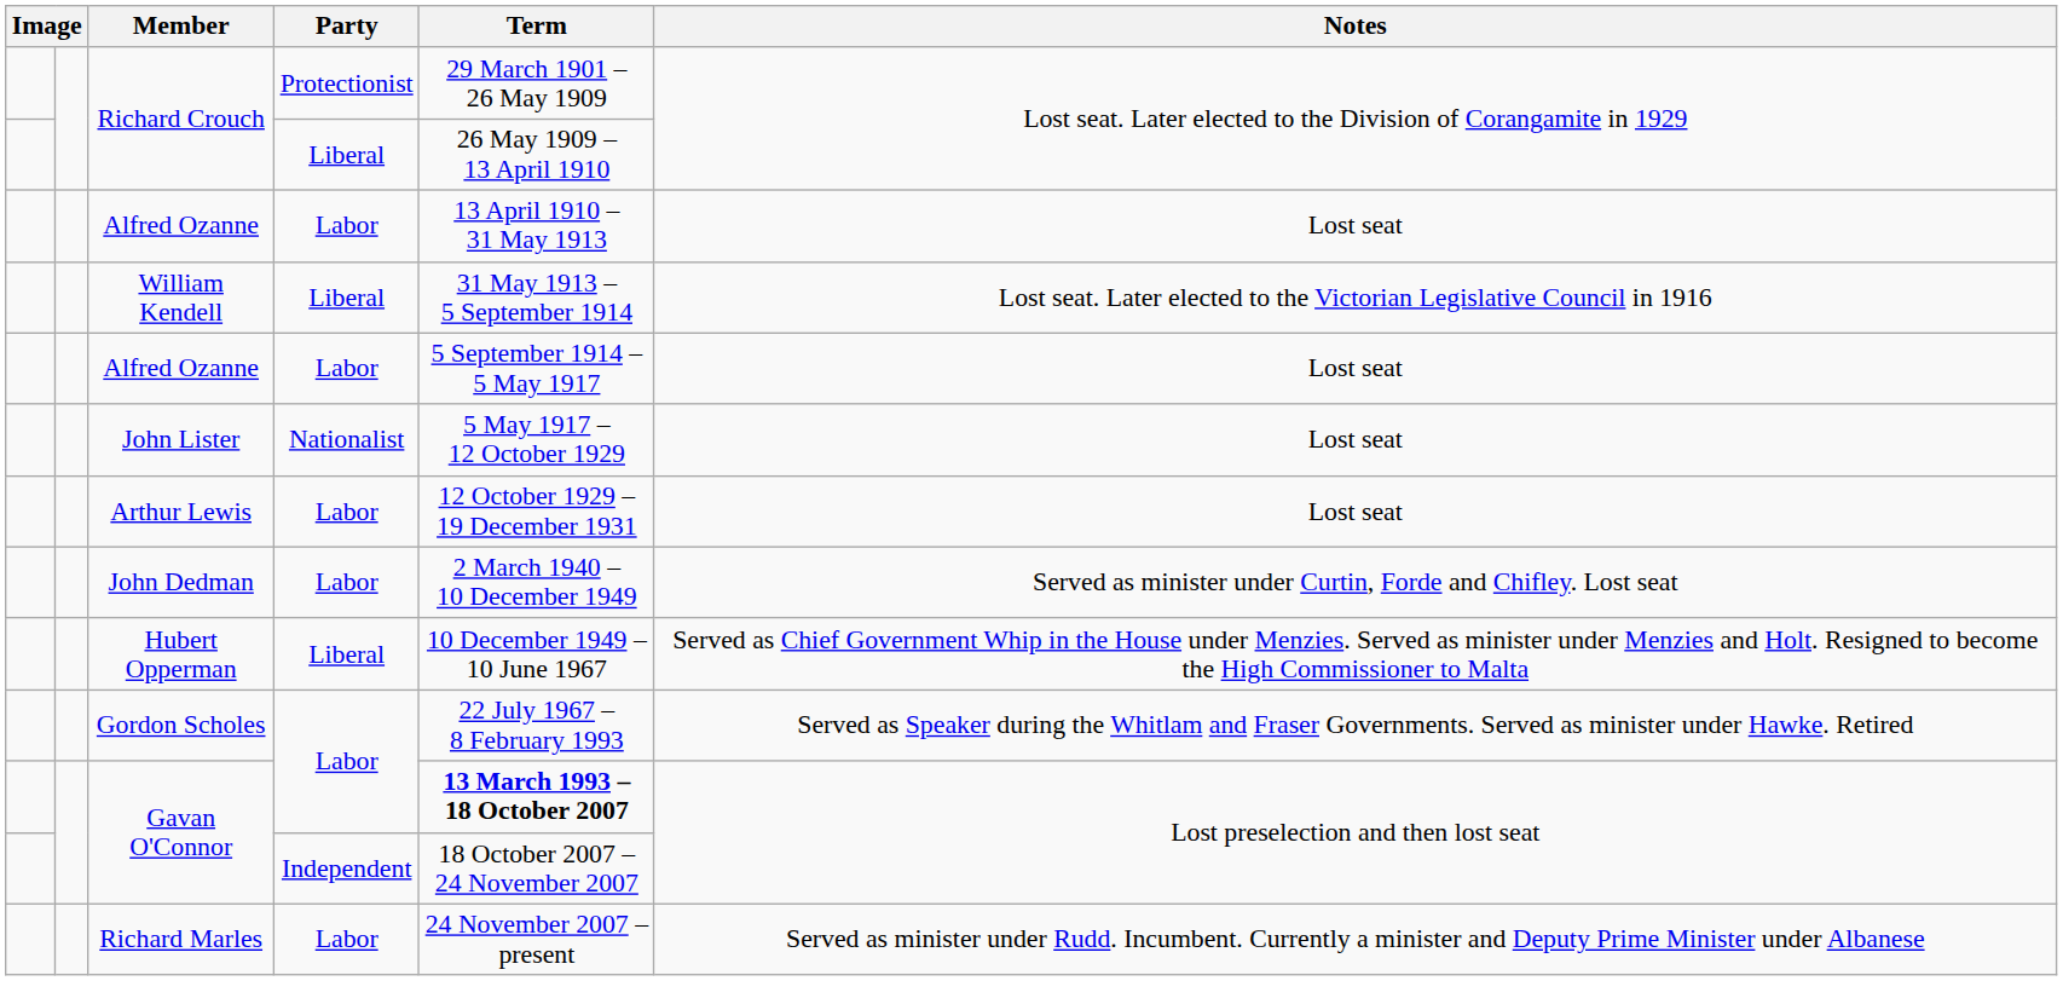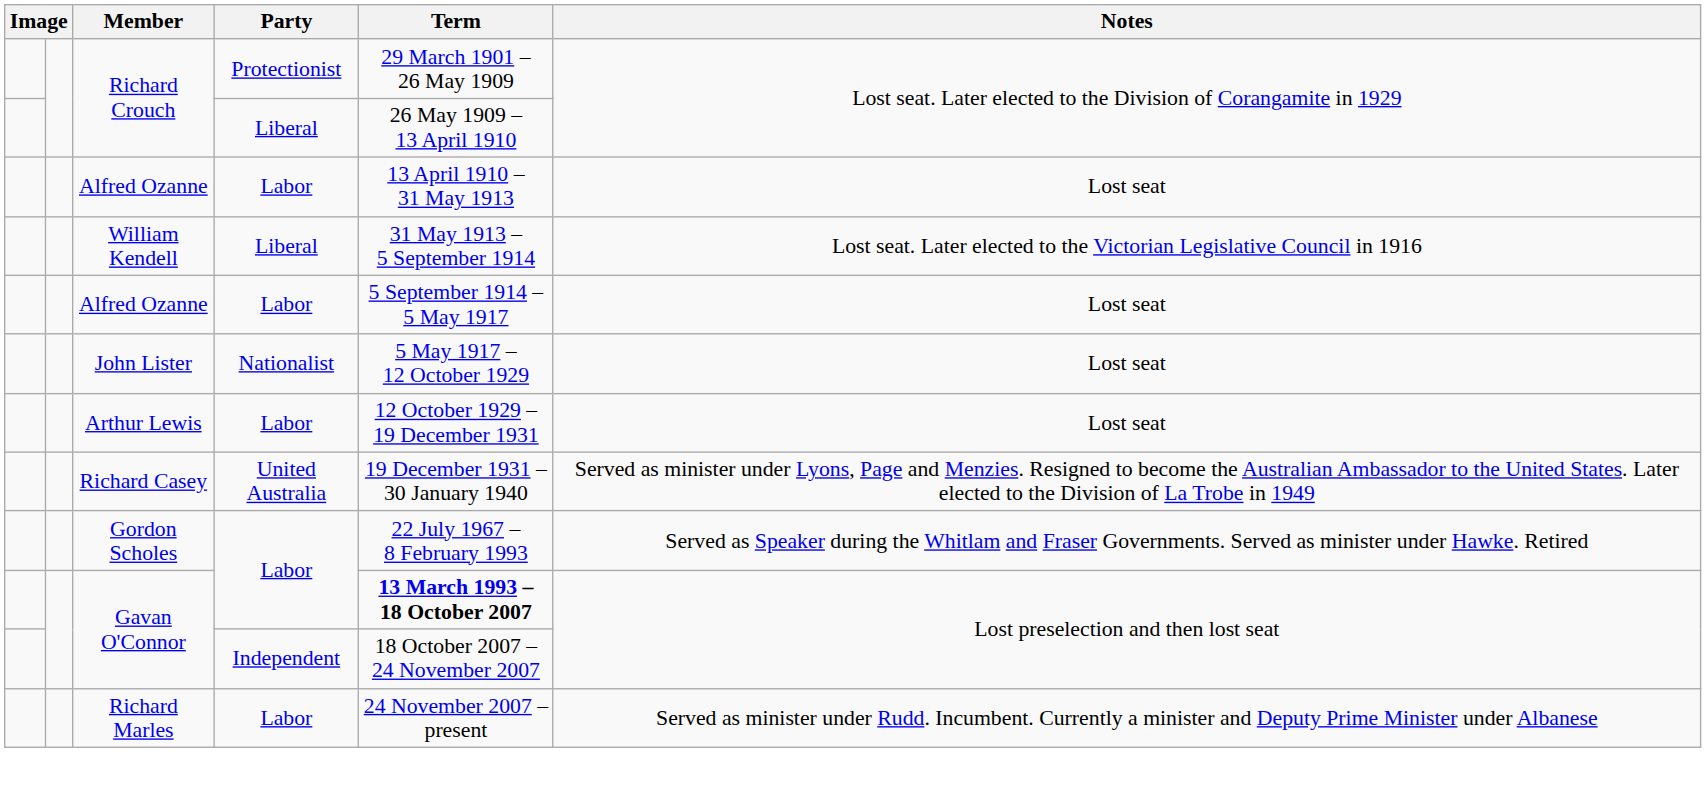+ row: Richard Casey | United Australia | 19 December 1931 – 30 January 1940 | Served as minister under Lyons, Page and Menzies. Resigned to become the Australian Ambassador to the United States. Later elected to the Division of La Trobe in 1949
- row: John Dedman | Labor | 2 March 1940 – 10 December 1949 | Served as minister under Curtin, Forde and Chifley. Lost seat
- row: Hubert Opperman | Liberal | 10 December 1949 – 10 June 1967 | Served as Chief Government Whip in the House under Menzies. Served as minister under Menzies and Holt. Resigned to become the High Commissioner to Malta
